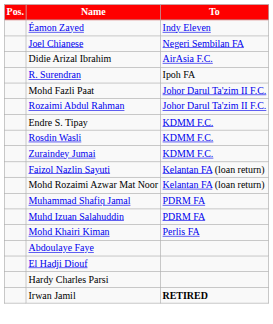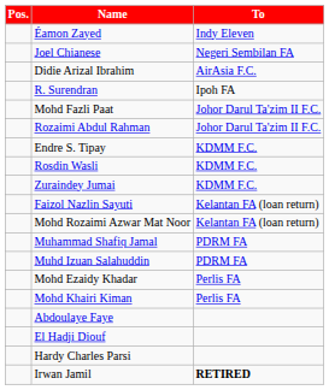+ row: Mohd Ezaidy Khadar | Perlis FA
